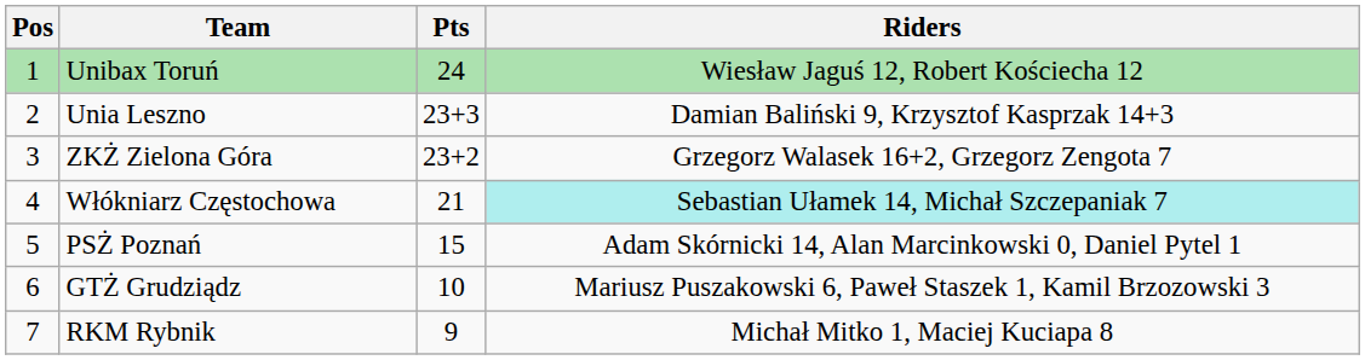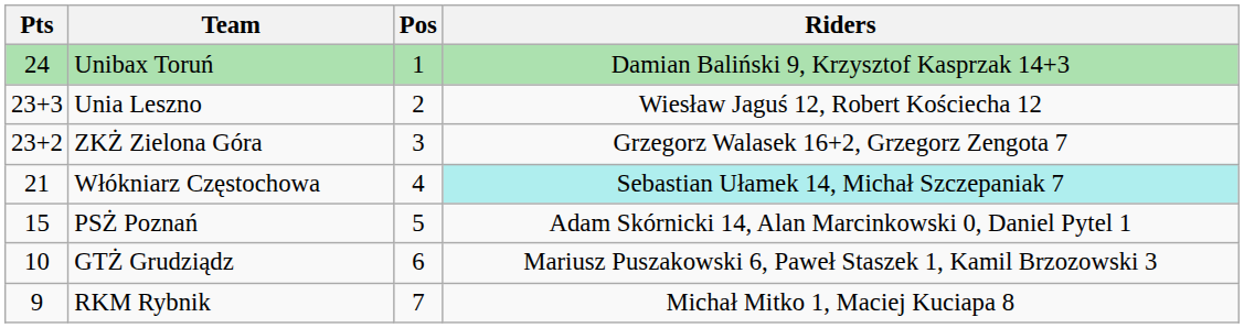columns swapped: Pos <-> Pts
Unibax Toruń | Riders: Wiesław Jaguś 12, Robert Kościecha 12 -> Damian Baliński 9, Krzysztof Kasprzak 14+3
Unia Leszno | Riders: Damian Baliński 9, Krzysztof Kasprzak 14+3 -> Wiesław Jaguś 12, Robert Kościecha 12
